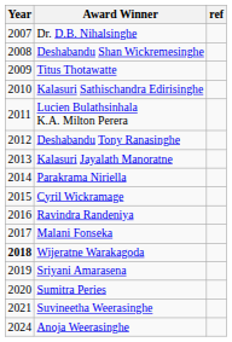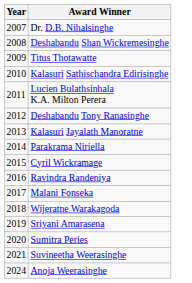- column: ref
Wijeratne Warakagoda | Year: bold -> normal
